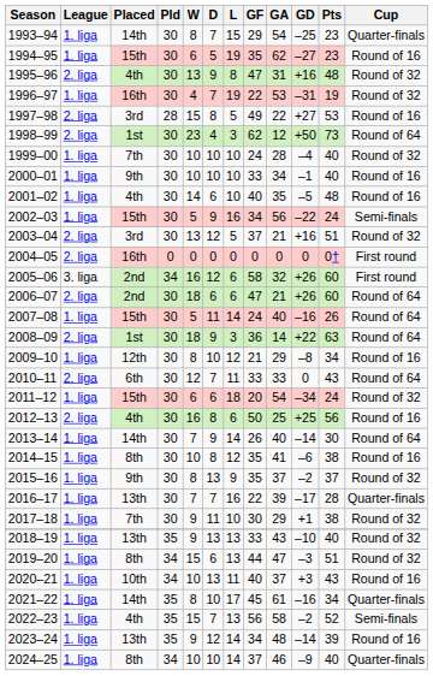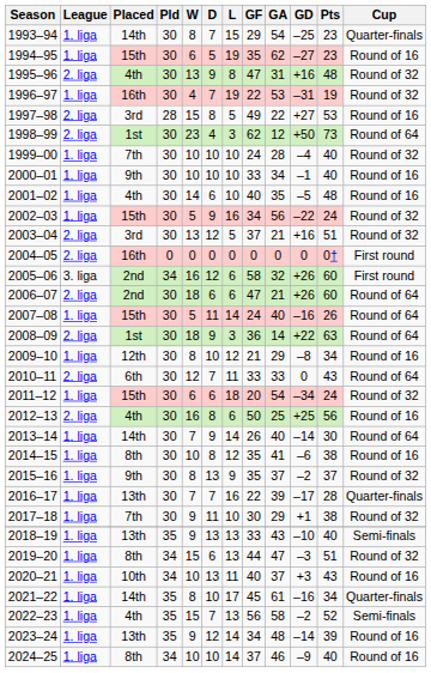2002–03 | Cup: Semi-finals -> Round of 32
2018–19 | Cup: Round of 32 -> Semi-finals
2024–25 | Cup: Quarter-finals -> Round of 16
